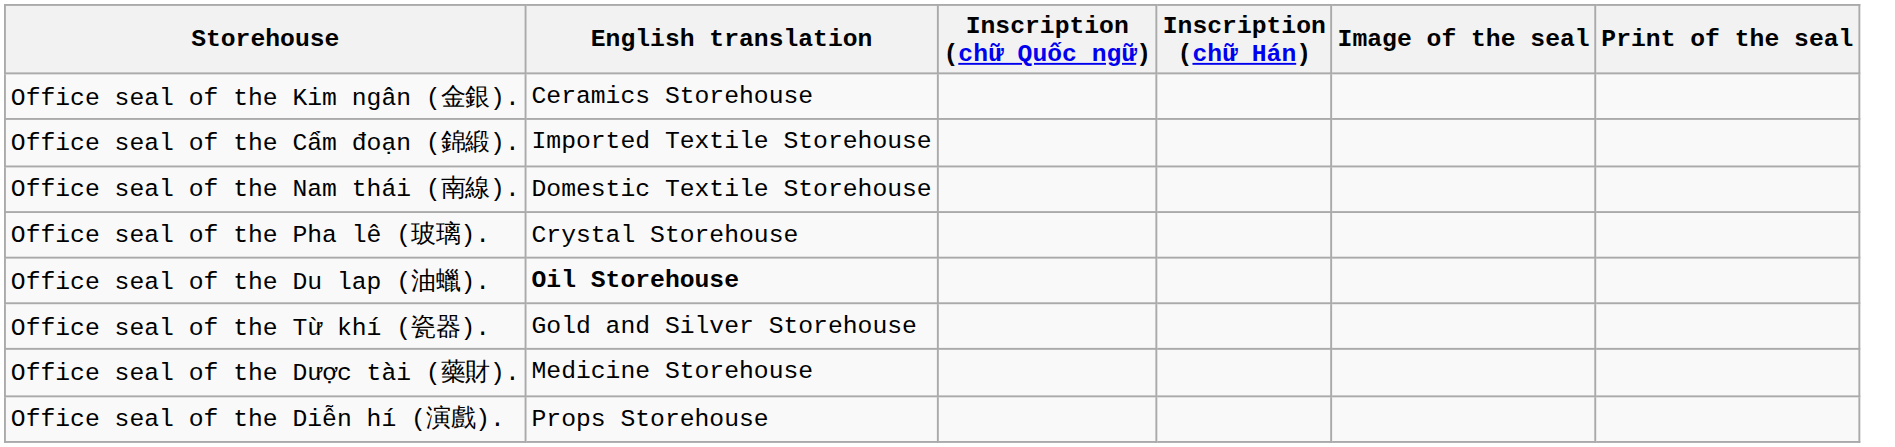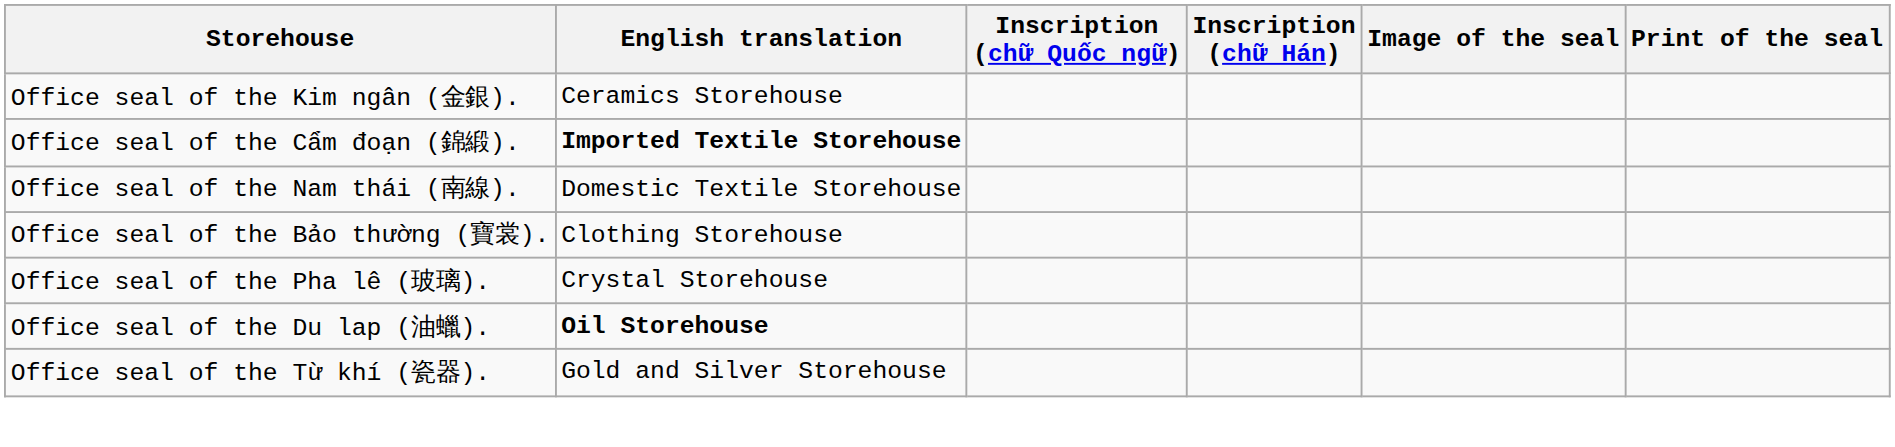Office seal of the Cẩm đoạn (錦緞). | English translation: normal -> bold
+ row: Office seal of the Bảo thường (寶裳). | Clothing Storehouse
- row: Office seal of the Dược tài (藥財). | Medicine Storehouse
- row: Office seal of the Diễn hí (演戲). | Props Storehouse
